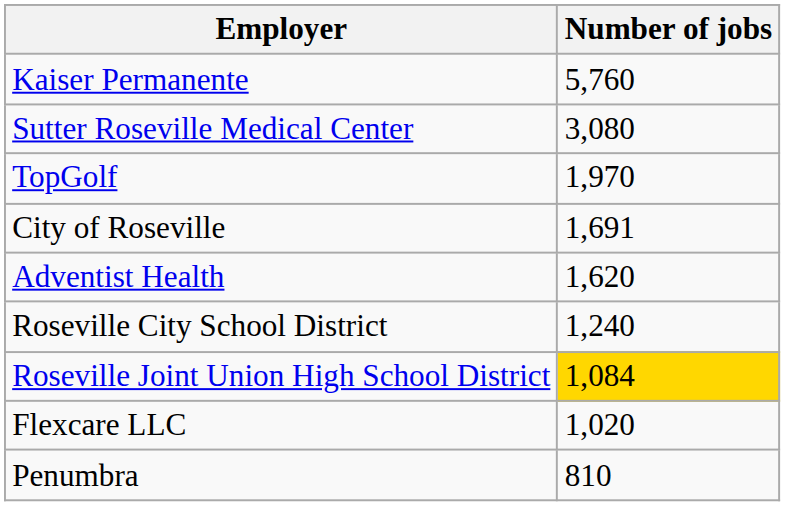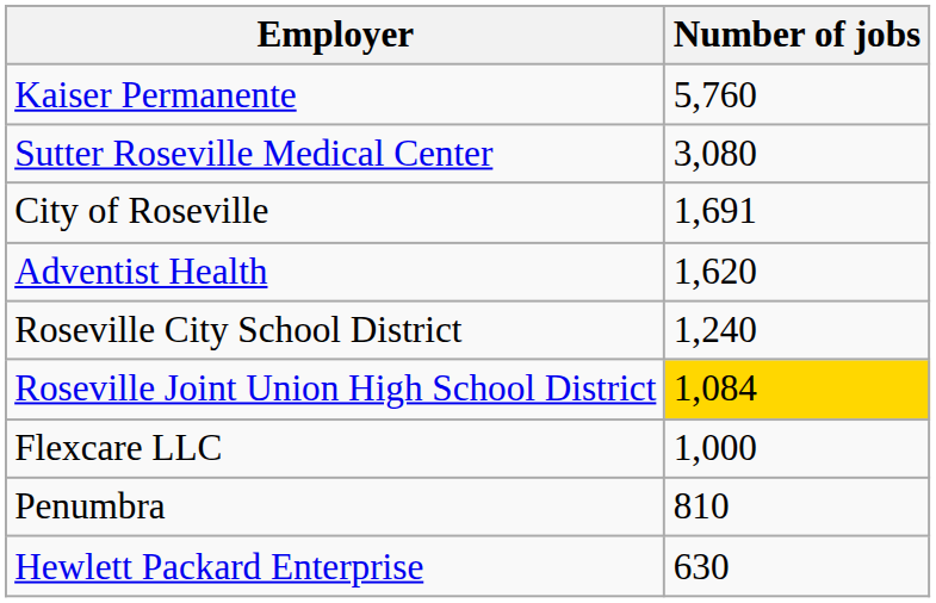- row: TopGolf | 1,970
Flexcare LLC | Number of jobs: 1,020 -> 1,000
+ row: Hewlett Packard Enterprise | 630
